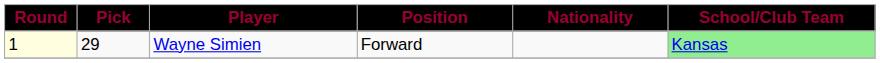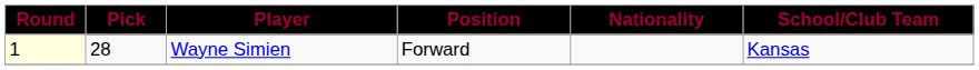Wayne Simien | Pick: 29 -> 28
Wayne Simien | School/Club Team: lightgreen background -> no background
